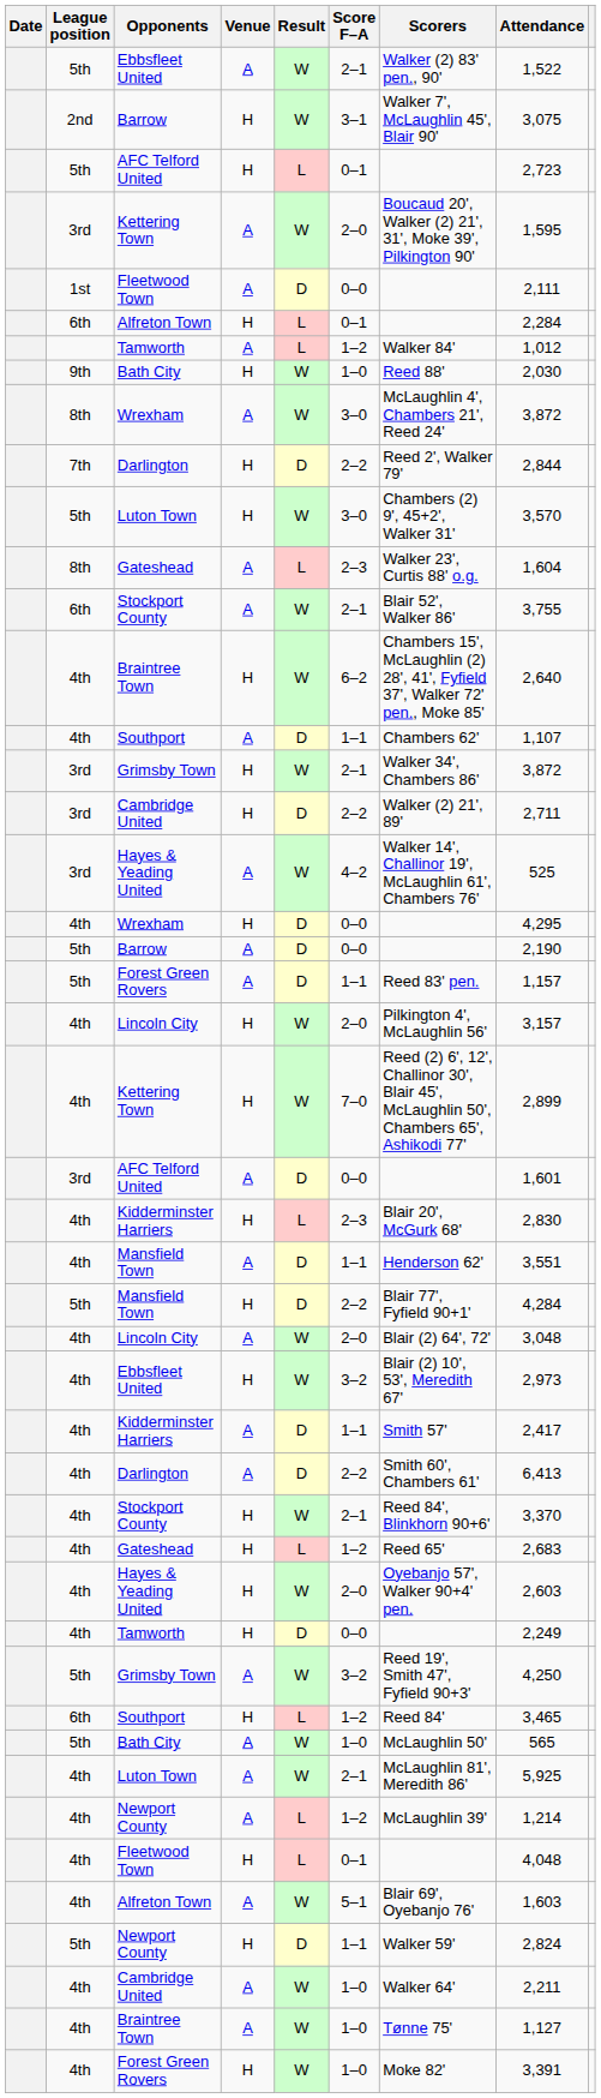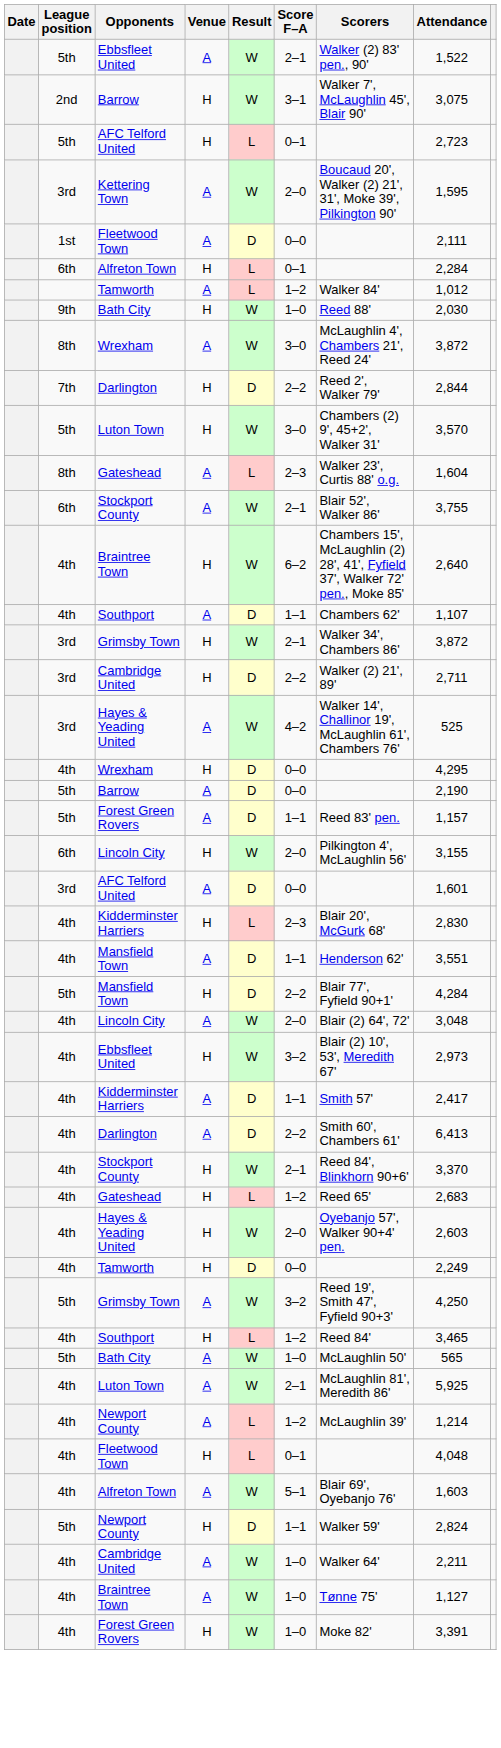Lincoln City / H | League position: 4th -> 6th
Lincoln City / H | Attendance: 3,157 -> 3,155
- row: 4th | Kettering Town | H | W | 7–0 | Reed (2) 6', 12', Challinor 30', Blair 45', McLaughlin 50', Chambers 65', Ashikodi 77' | 2,899
Southport / H | League position: 6th -> 4th
